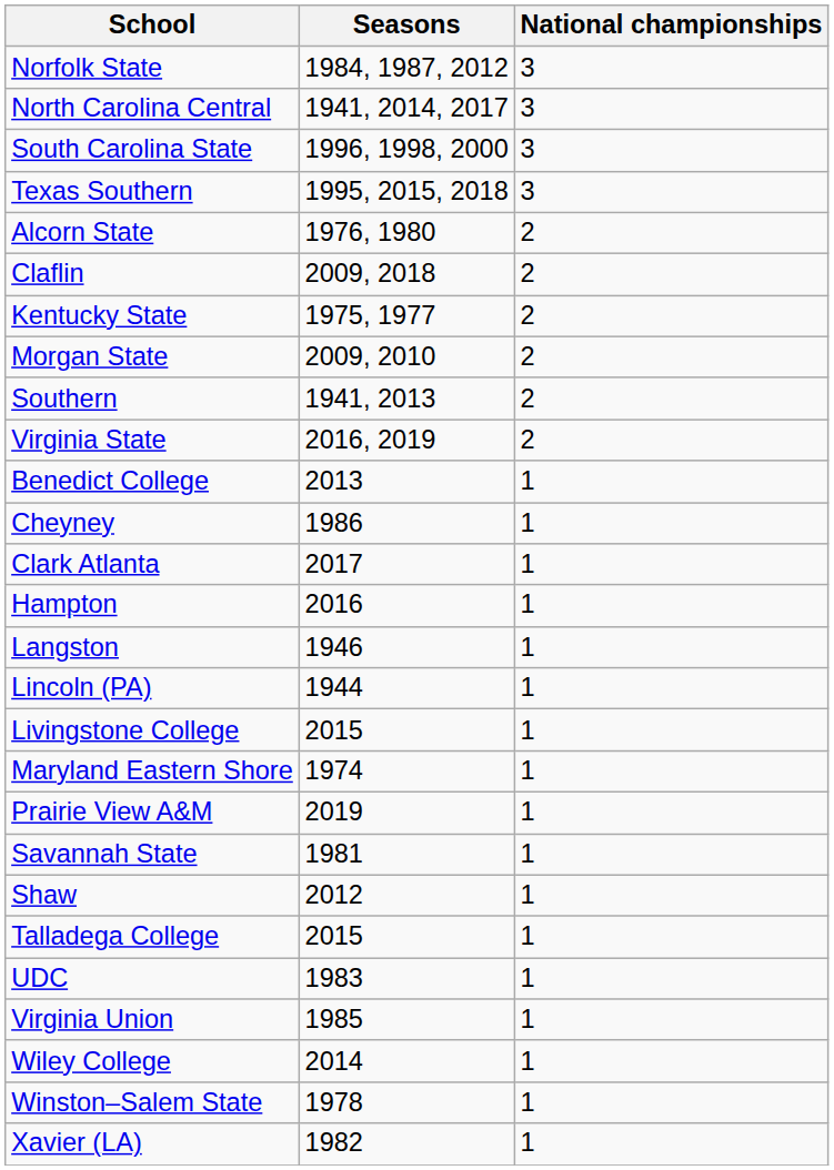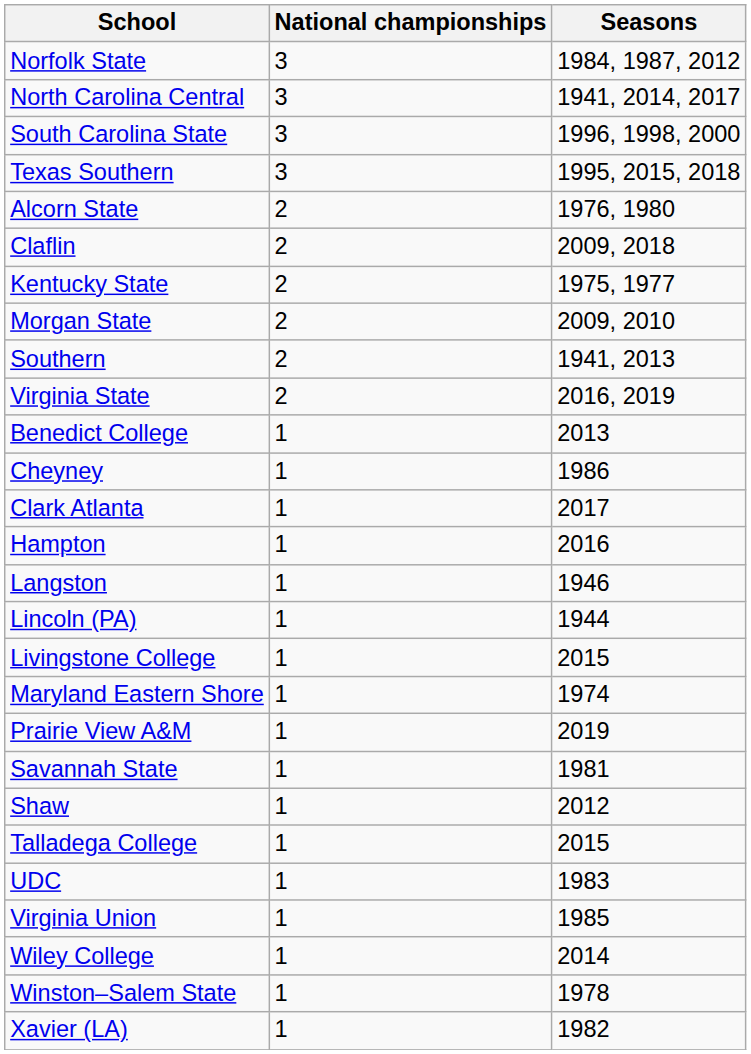columns swapped: National championships <-> Seasons
